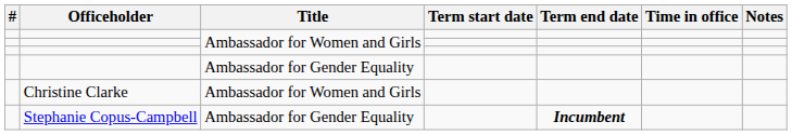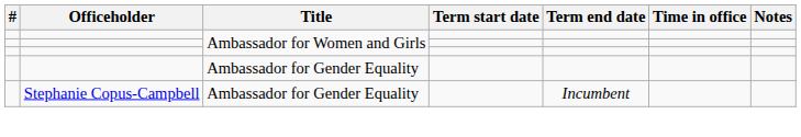- row: Christine Clarke | Ambassador for Women and Girls
Stephanie Copus-Campbell | Term end date: bold -> normal
